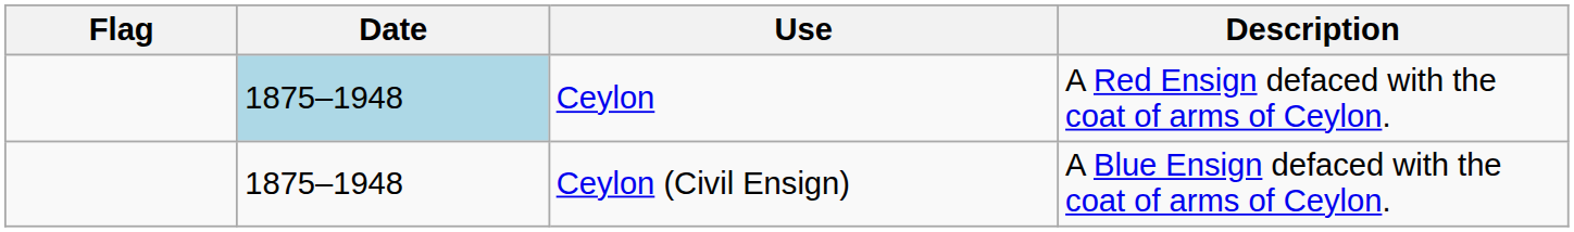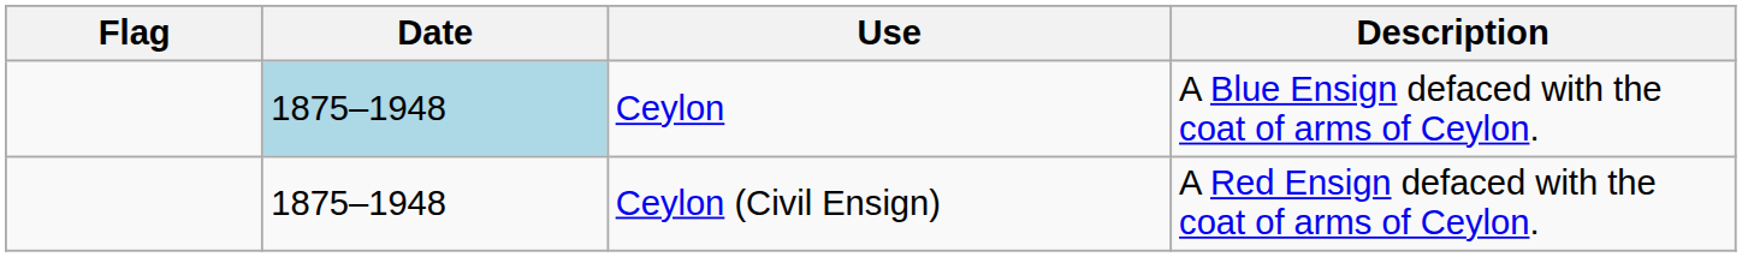Ceylon | Description: A Red Ensign defaced with the coat of arms of Ceylon. -> A Blue Ensign defaced with the coat of arms of Ceylon.
Ceylon (Civil Ensign) | Description: A Blue Ensign defaced with the coat of arms of Ceylon. -> A Red Ensign defaced with the coat of arms of Ceylon.
